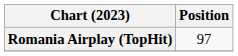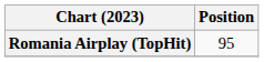Romania Airplay (TopHit) | Position: 97 -> 95
